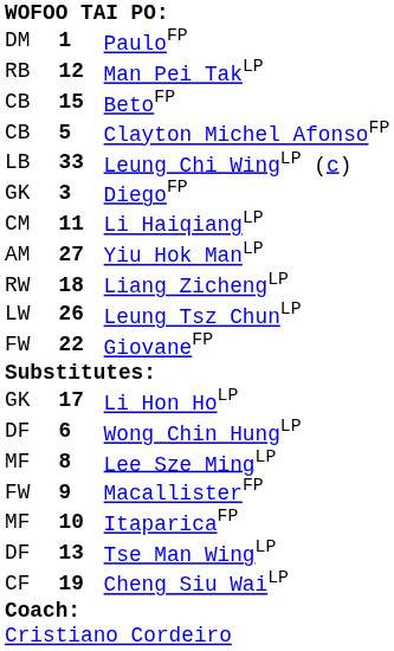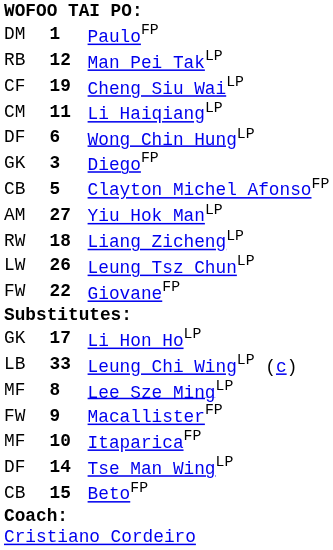rows swapped: BetoFP <-> Cheng Siu WaiLP
rows swapped: Clayton Michel AfonsoFP <-> Li HaiqiangLP
rows swapped: Leung Chi WingLP (c) <-> Wong Chin HungLP
Tse Man WingLP | column 2: 13 -> 14
